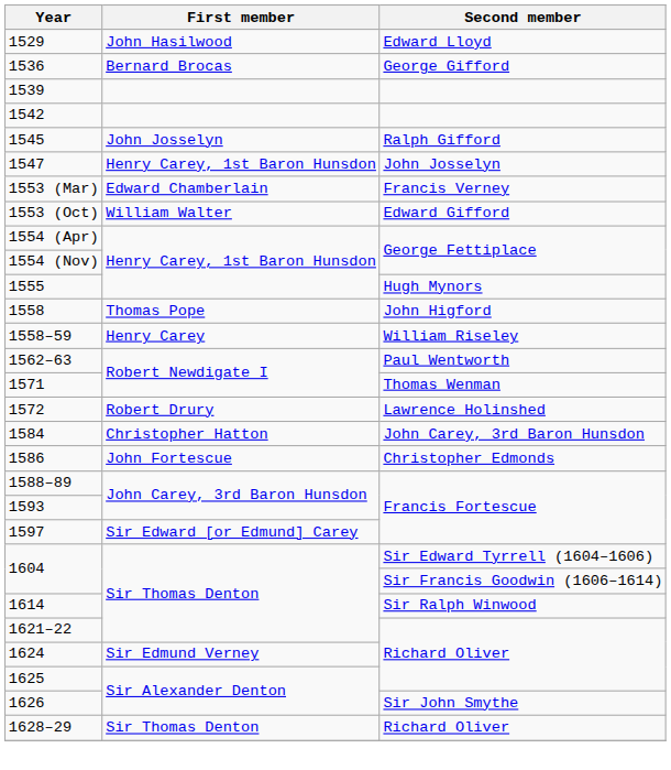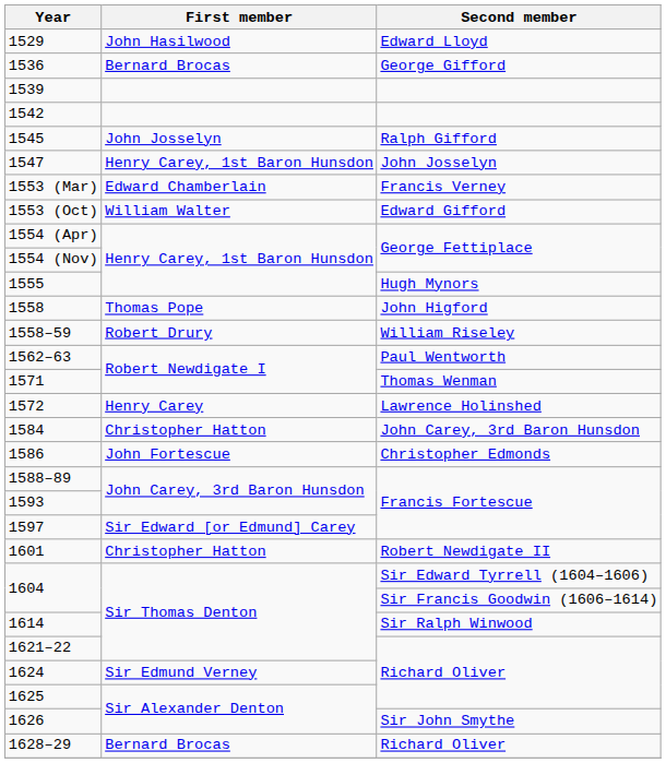1558–59 | First member: Henry Carey -> Robert Drury
1572 | First member: Robert Drury -> Henry Carey
+ row: 1601 | Christopher Hatton | Robert Newdigate II
1628–29 | First member: Sir Thomas Denton -> Bernard Brocas
